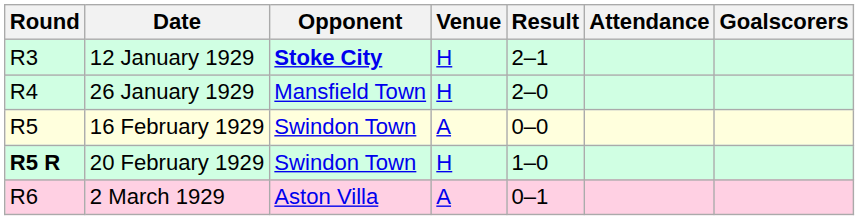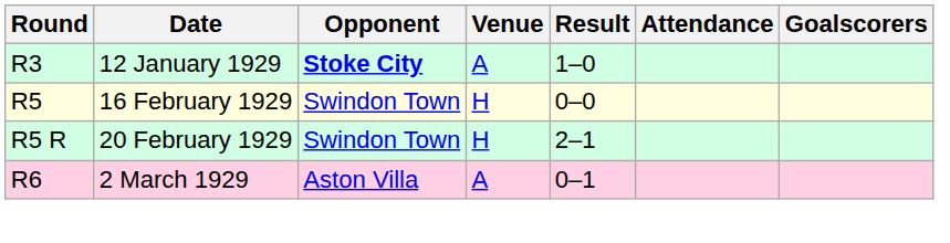12 January 1929 | Venue: H -> A
12 January 1929 | Result: 2–1 -> 1–0
- row: R4 | 26 January 1929 | Mansfield Town | H | 2–0
16 February 1929 | Venue: A -> H
20 February 1929 | Round: bold -> normal
20 February 1929 | Result: 1–0 -> 2–1
